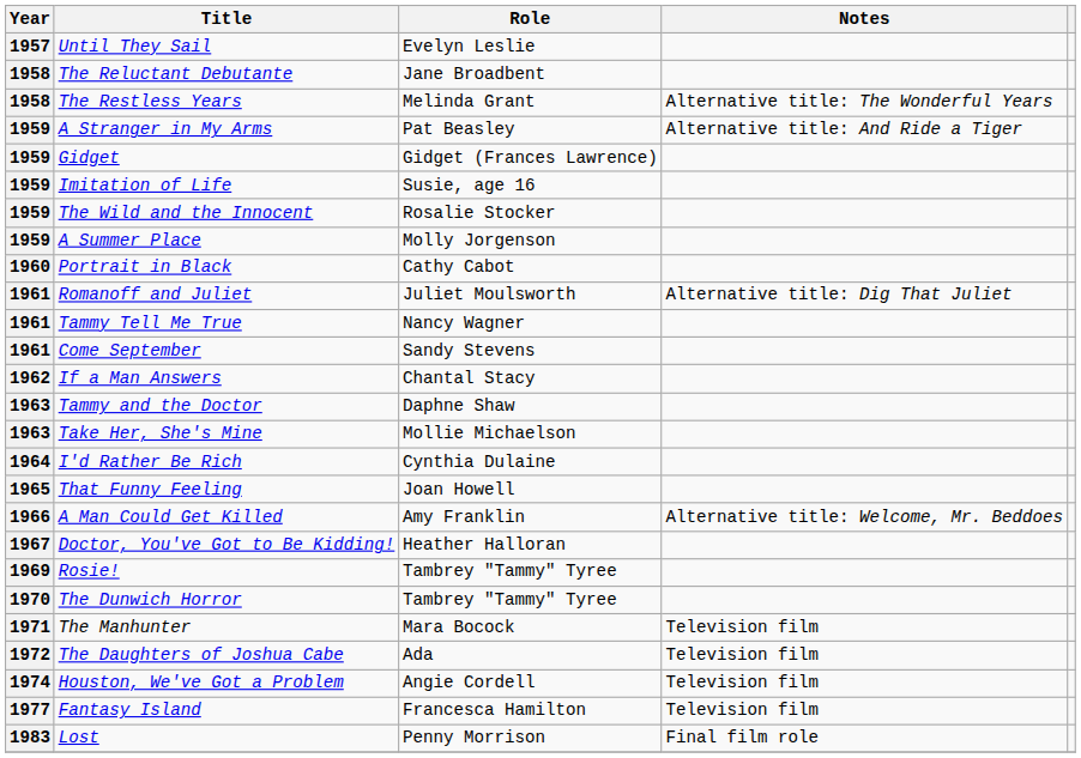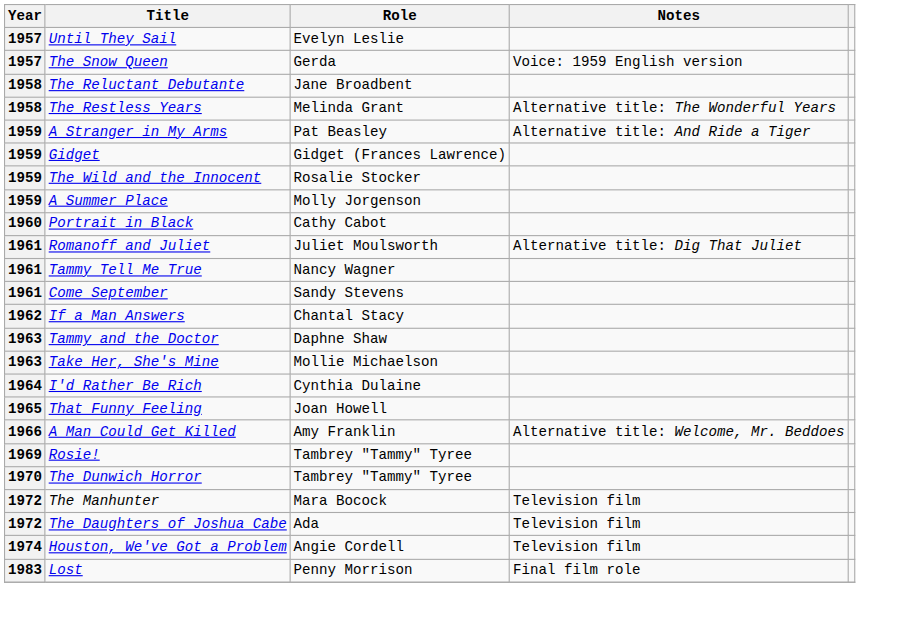+ row: 1957 | The Snow Queen | Gerda | Voice: 1959 English version
- row: 1959 | Imitation of Life | Susie, age 16
- row: 1967 | Doctor, You've Got to Be Kidding! | Heather Halloran
The Manhunter | Year: 1971 -> 1972
- row: 1977 | Fantasy Island | Francesca Hamilton | Television film
